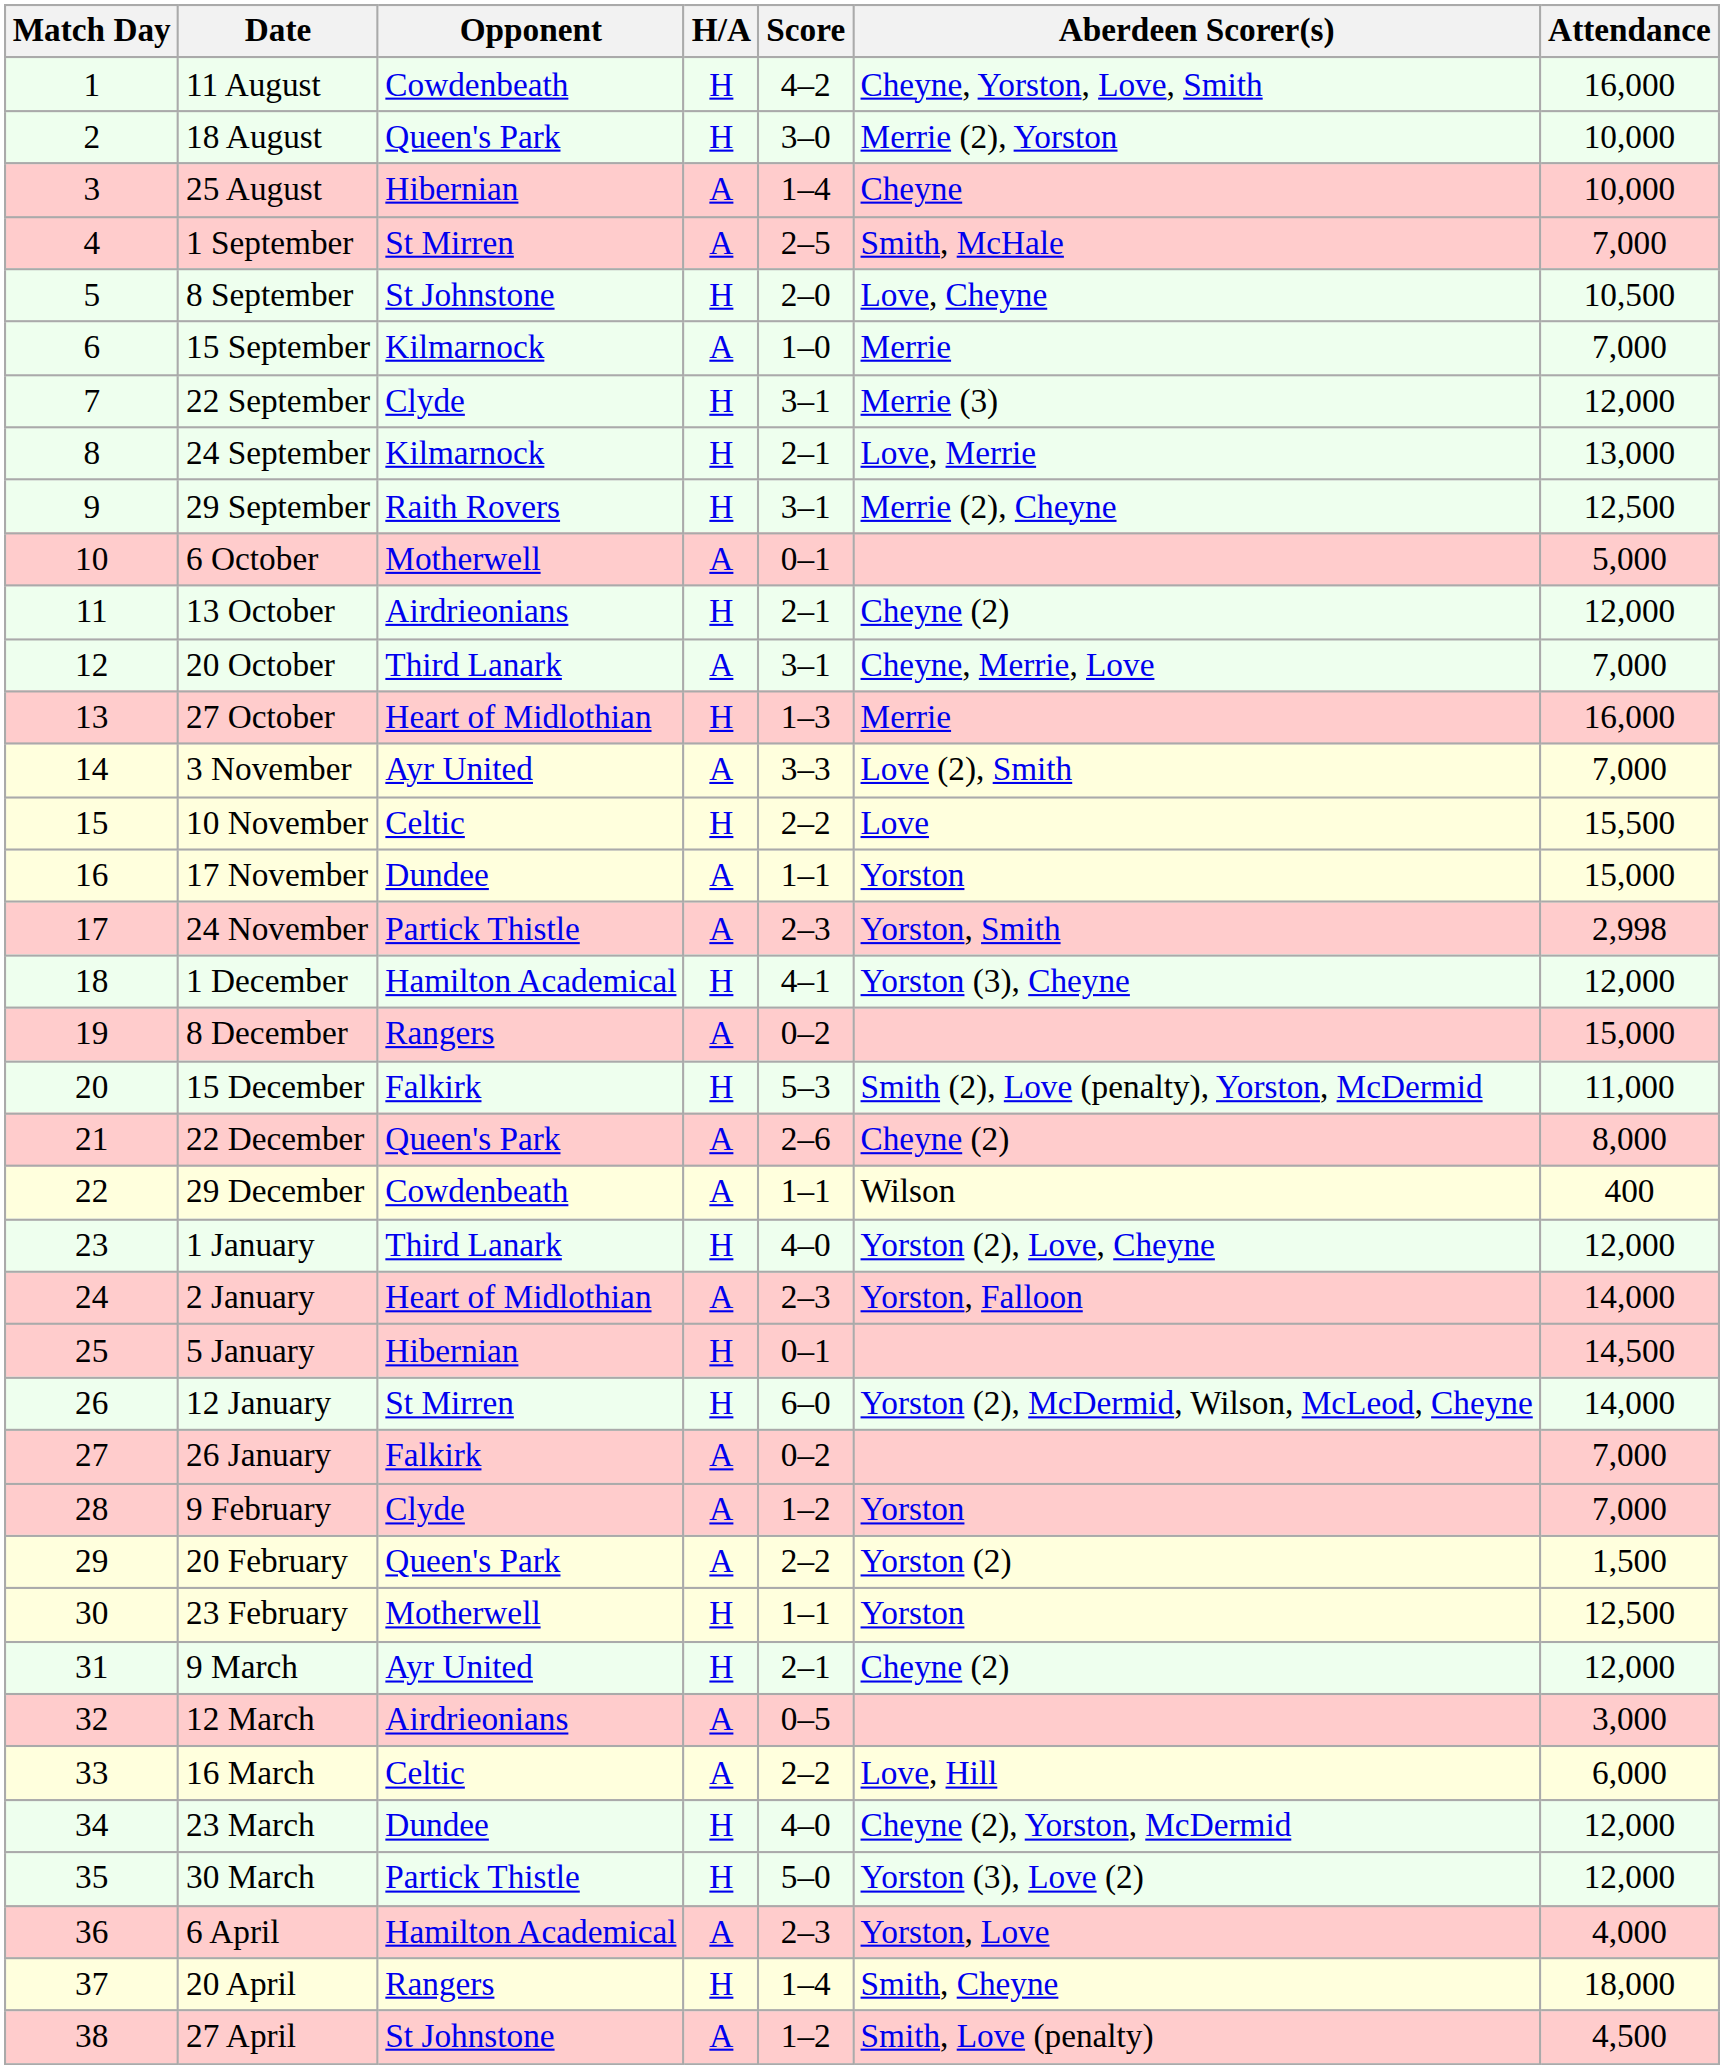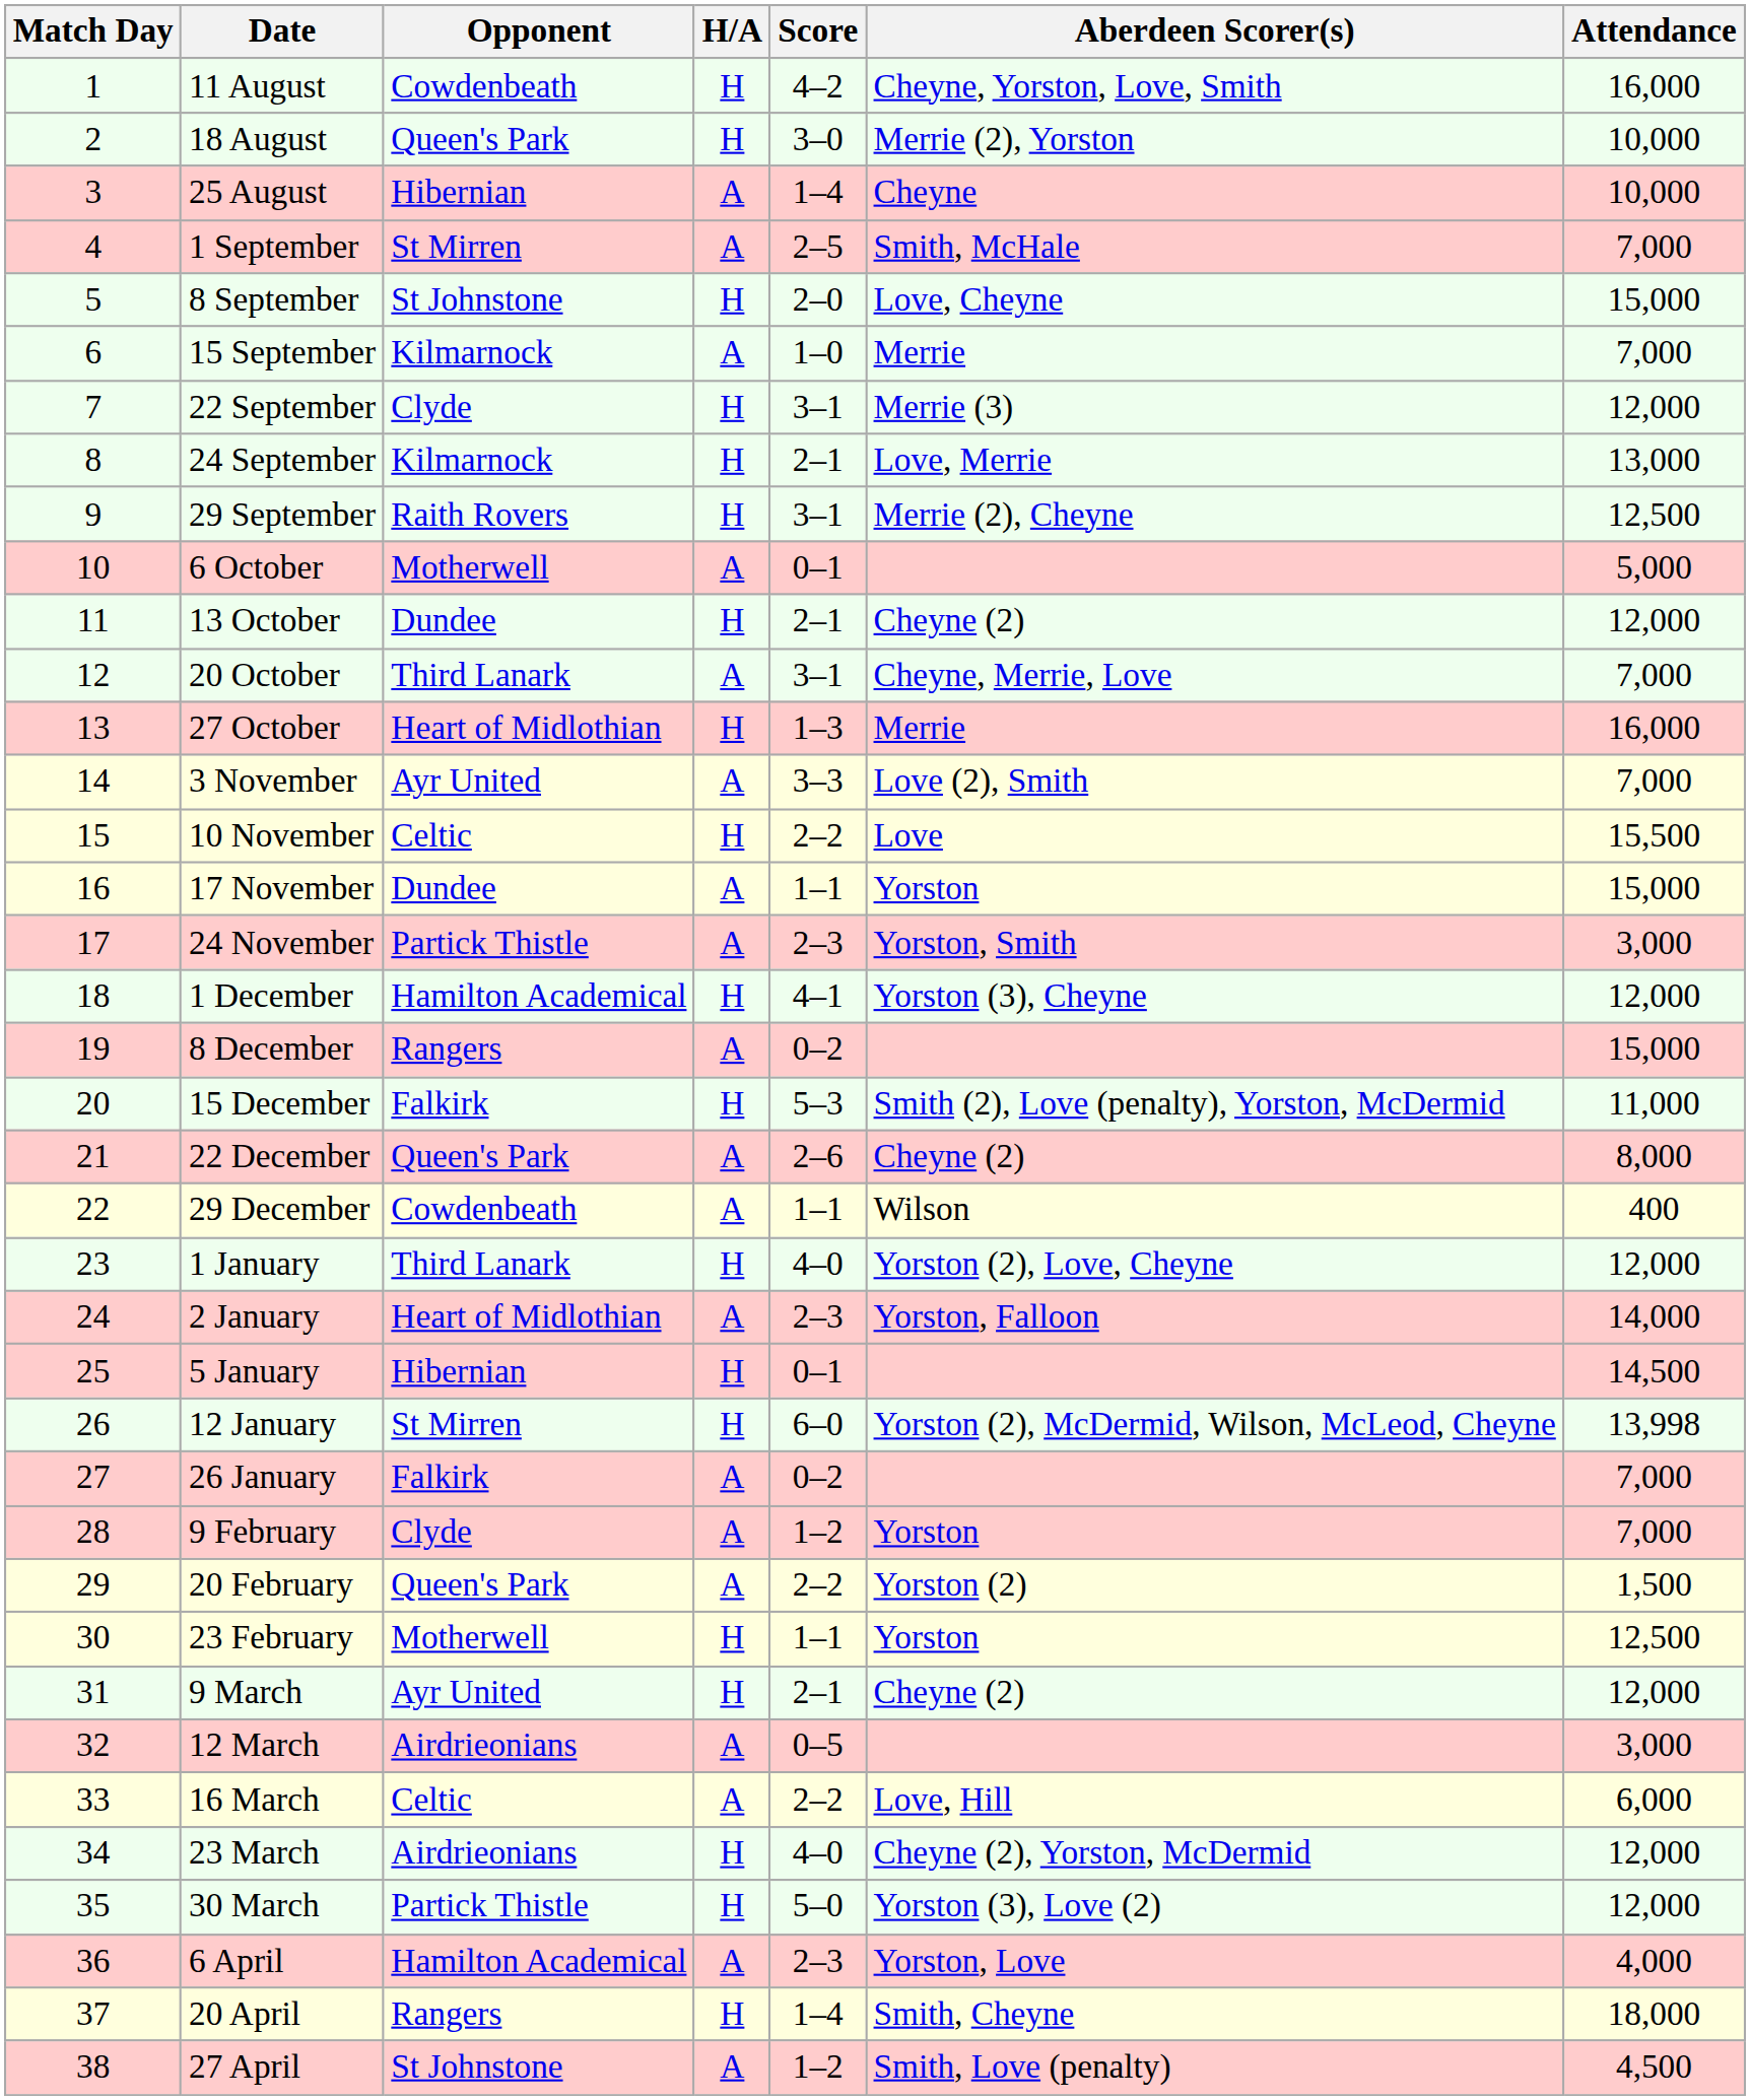8 September | Attendance: 10,500 -> 15,000
13 October | Opponent: Airdrieonians -> Dundee
24 November | Attendance: 2,998 -> 3,000
12 January | Attendance: 14,000 -> 13,998
23 March | Opponent: Dundee -> Airdrieonians
